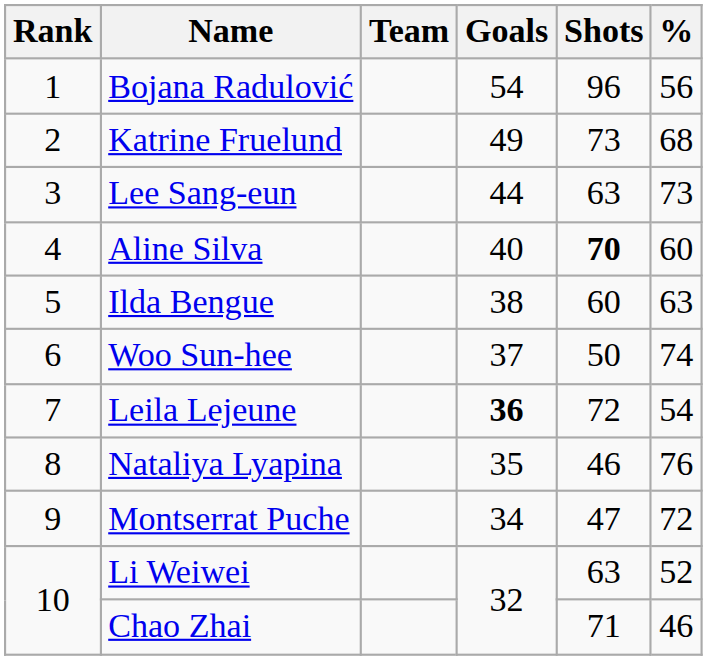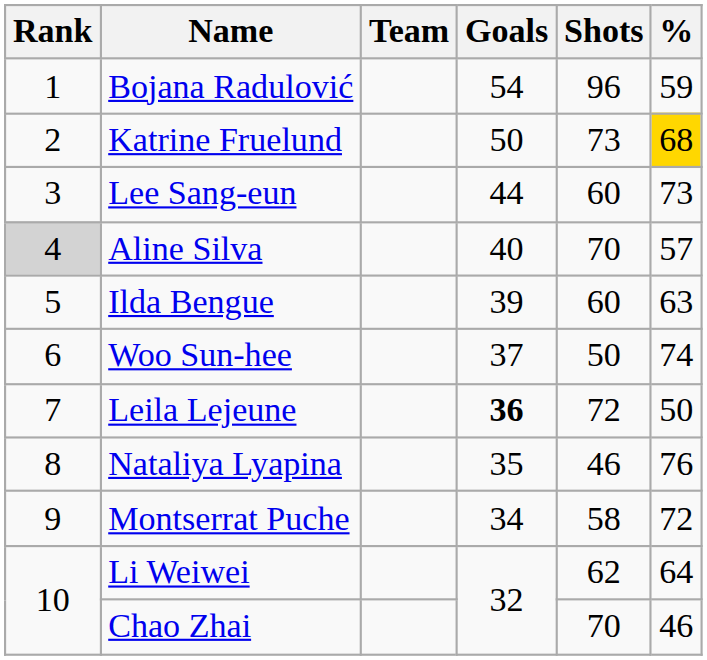Bojana Radulović | %: 56 -> 59
Katrine Fruelund | Goals: 49 -> 50
Katrine Fruelund | %: no background -> gold background
Lee Sang-eun | Shots: 63 -> 60
Aline Silva | Rank: no background -> lightgrey background
Aline Silva | Shots: bold -> normal
Aline Silva | %: 60 -> 57
Ilda Bengue | Goals: 38 -> 39
Leila Lejeune | %: 54 -> 50
Montserrat Puche | Shots: 47 -> 58
Li Weiwei | Shots: 63 -> 62
Li Weiwei | %: 52 -> 64
Chao Zhai | Shots: 71 -> 70
